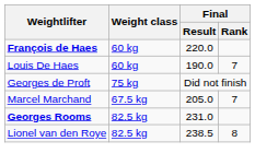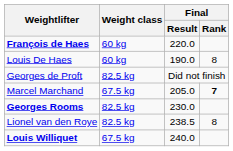Louis De Haes | Final / Rank: 7 -> 8
Georges de Proft | Weight class: 75 kg -> 82.5 kg
Marcel Marchand | Final / Rank: normal -> bold
Georges Rooms | Final / Result: 231.0 -> 230.0
+ row: Louis Williquet | 67.5 kg | 240.0
